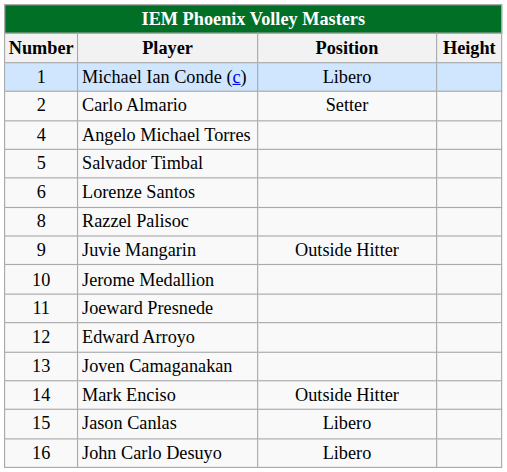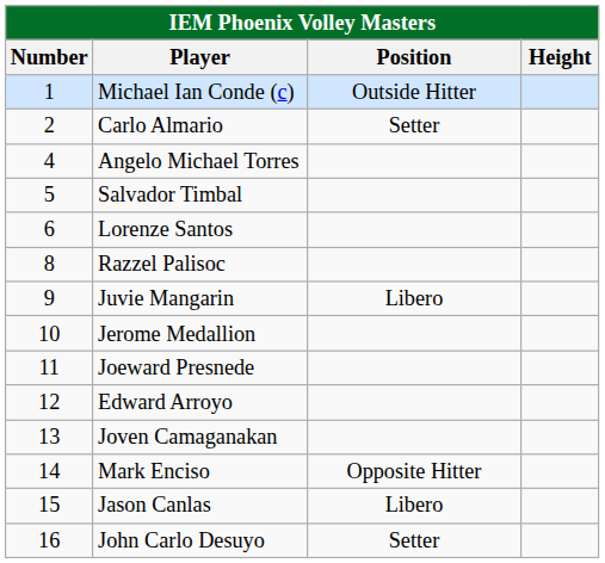Michael Ian Conde (c) | Position: Libero -> Outside Hitter
Juvie Mangarin | Position: Outside Hitter -> Libero
Mark Enciso | Position: Outside Hitter -> Opposite Hitter
John Carlo Desuyo | Position: Libero -> Setter
